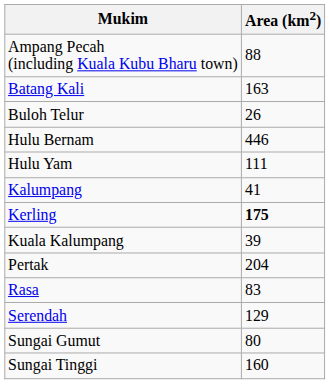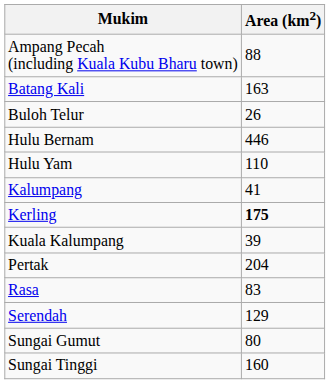Hulu Yam | Area (km2): 111 -> 110
